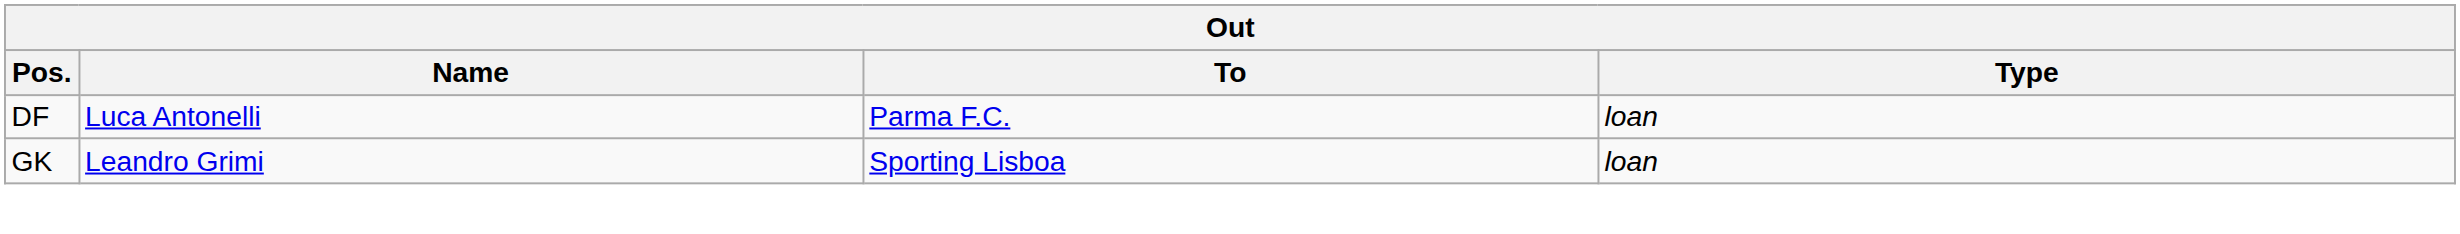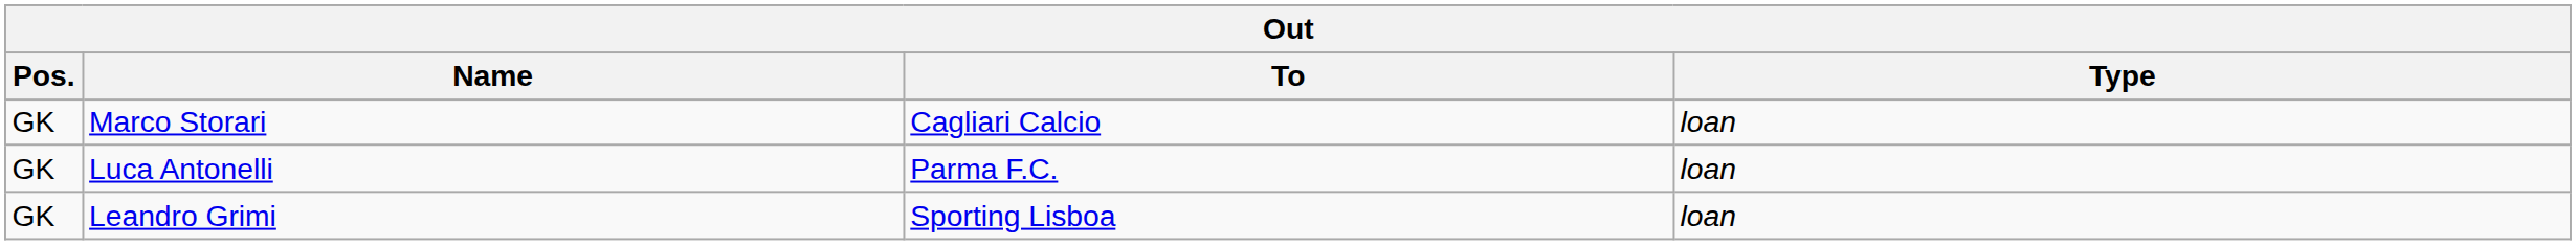+ row: GK | Marco Storari | Cagliari Calcio | loan
Luca Antonelli | Pos.: DF -> GK
